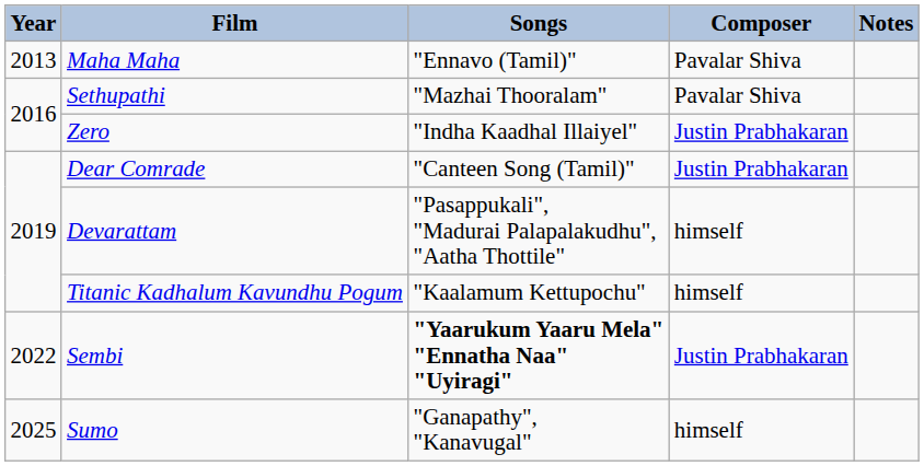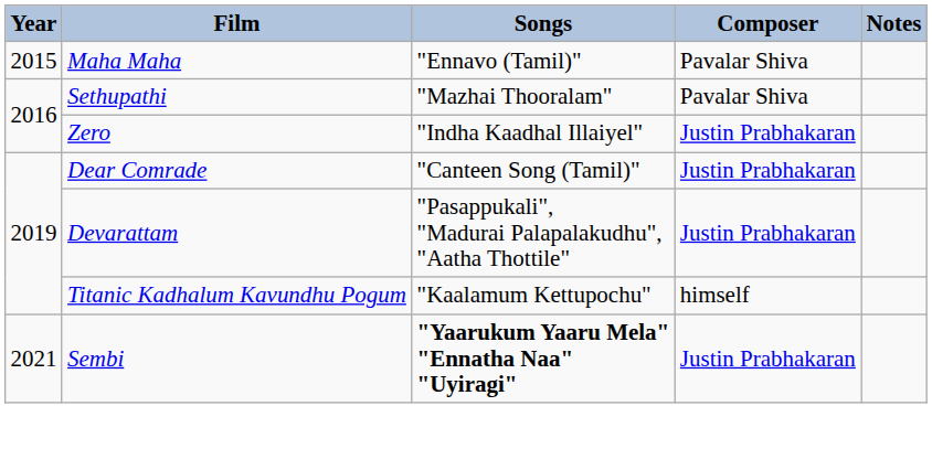Maha Maha | Year: 2013 -> 2015
Devarattam | Composer: himself -> Justin Prabhakaran
Sembi | Year: 2022 -> 2021
- row: 2025 | Sumo | "Ganapathy", "Kanavugal" | himself
